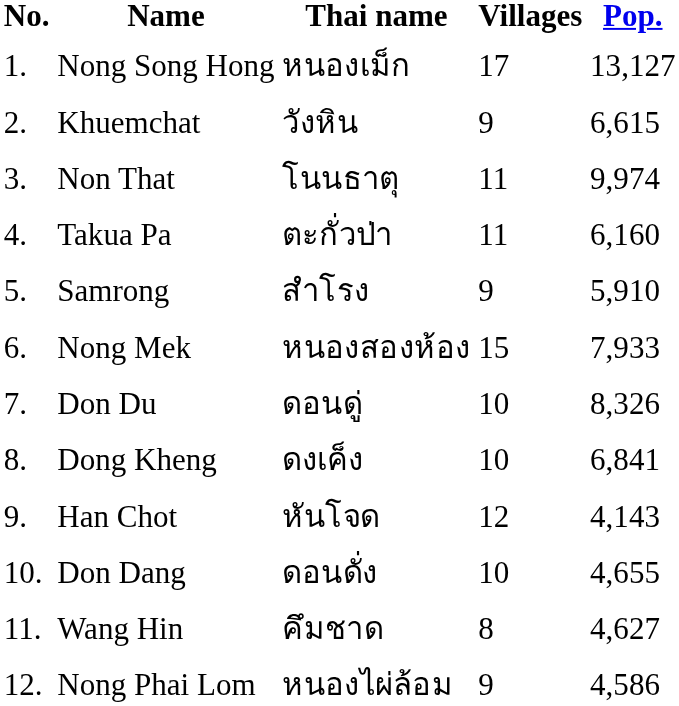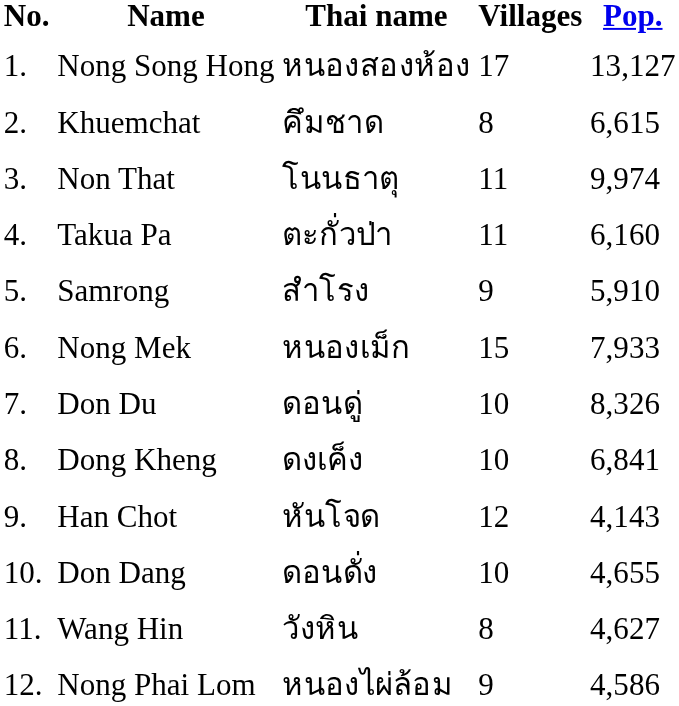Nong Song Hong | Thai name: หนองเม็ก -> หนองสองห้อง
Khuemchat | Thai name: วังหิน -> คึมชาด
Khuemchat | Villages: 9 -> 8
Nong Mek | Thai name: หนองสองห้อง -> หนองเม็ก
Wang Hin | Thai name: คึมชาด -> วังหิน
